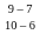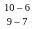rows swapped: 10 – 6 <-> 9 – 7
